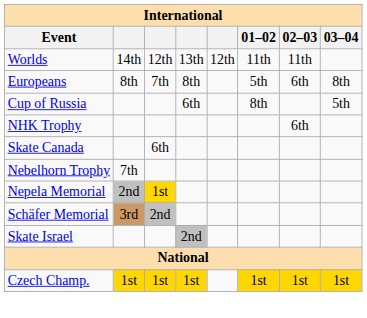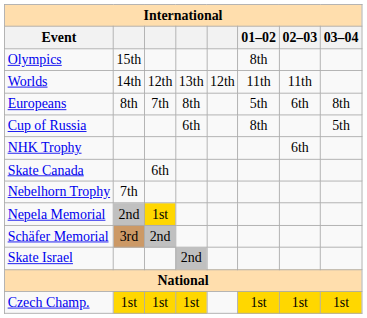+ row: Olympics | 15th | 8th
